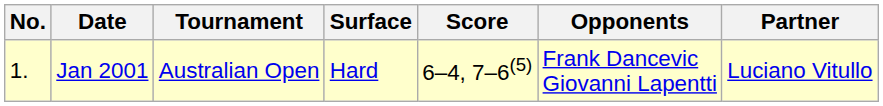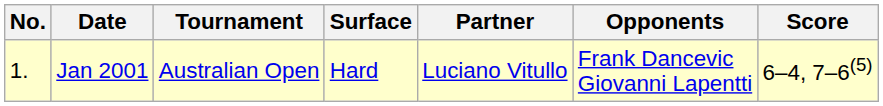columns swapped: Partner <-> Score
